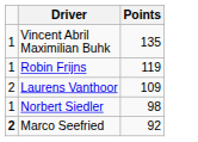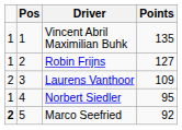+ column: Pos | 1 | 2 | 3 | 4 | 5
Robin Frijns | Points: 119 -> 127
Norbert Siedler | Points: 98 -> 95
